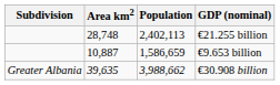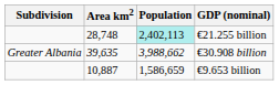€21.255 billion | Population: no background -> paleturquoise background
rows swapped: €9.653 billion <-> €30.908 billion
